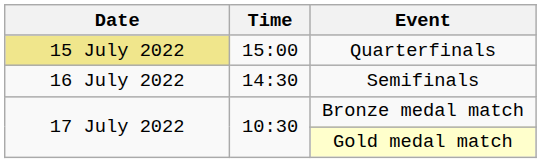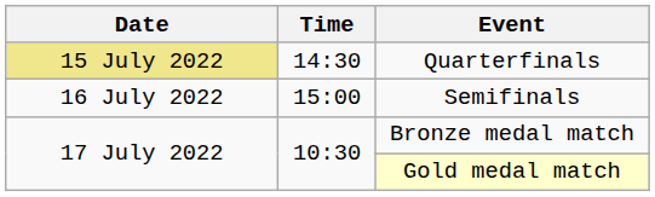Quarterfinals | Time: 15:00 -> 14:30
Semifinals | Time: 14:30 -> 15:00
